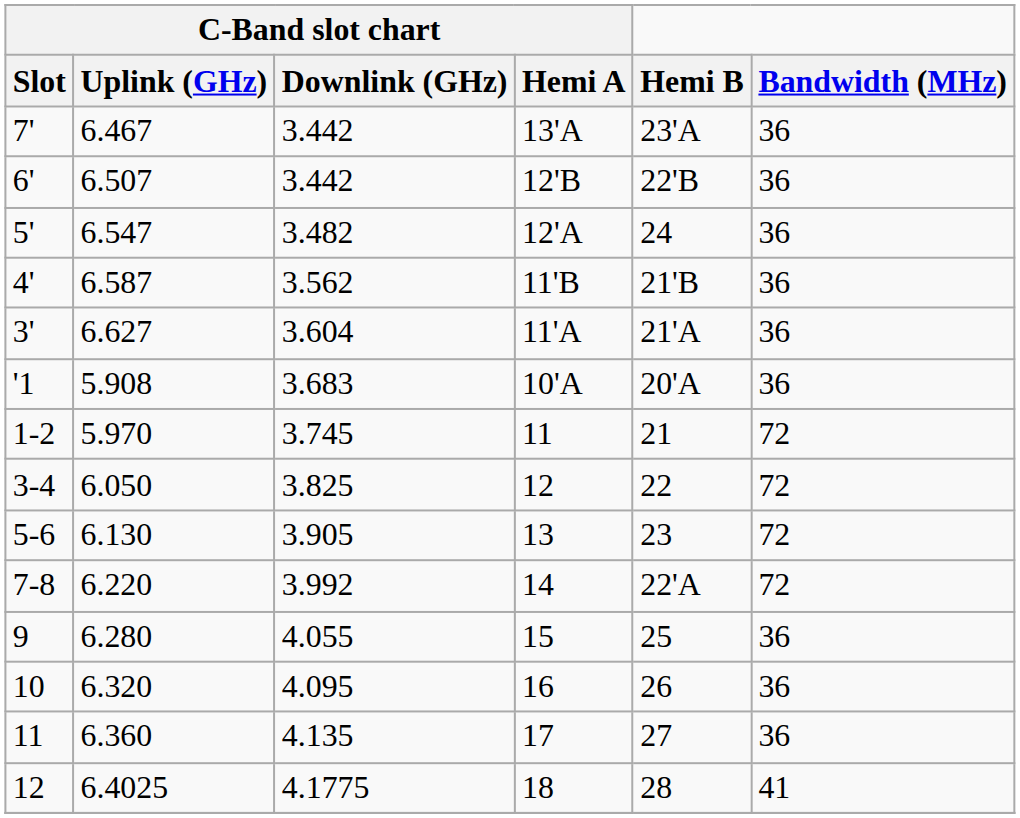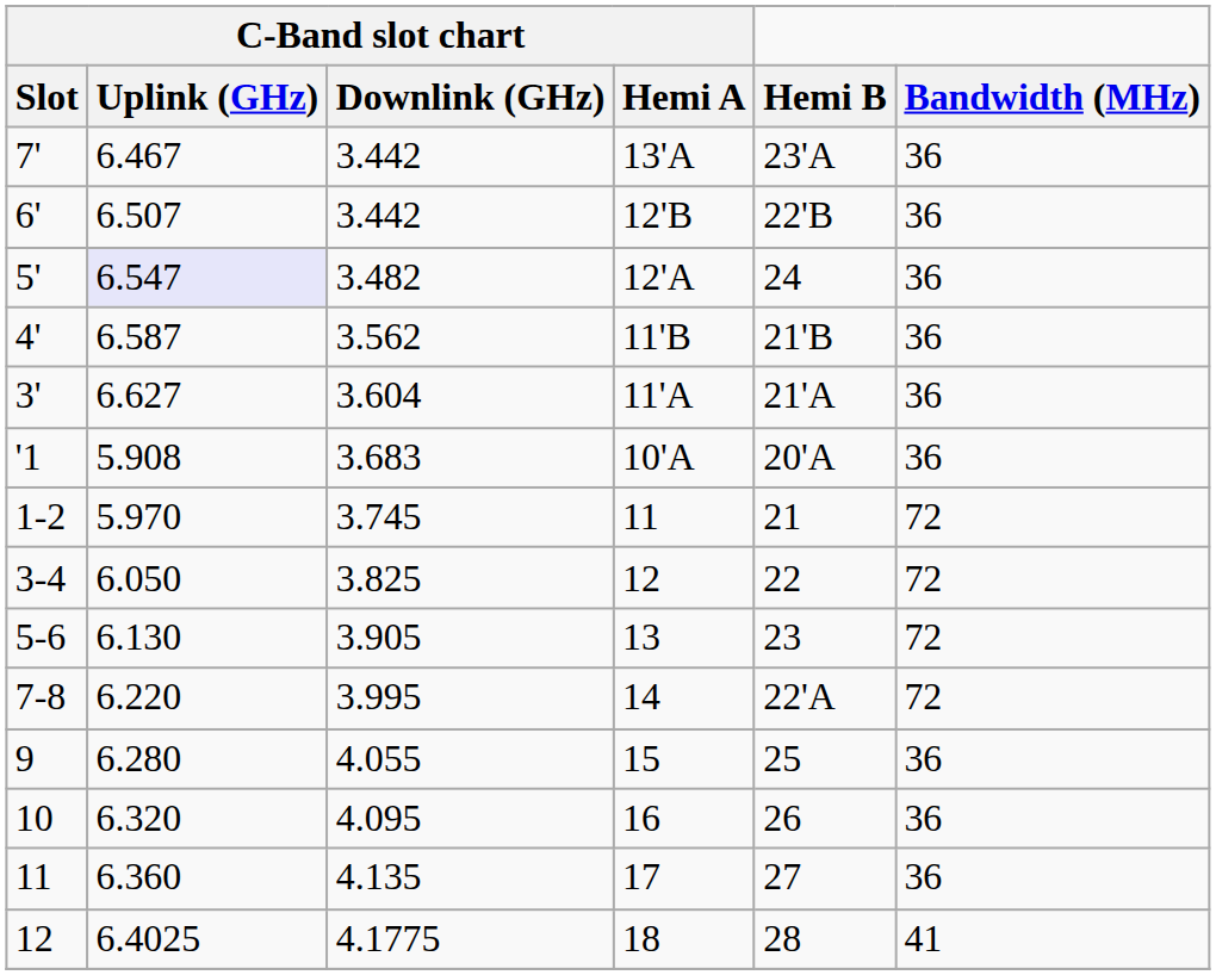5' | C-Band slot chart / Uplink (GHz): no background -> lavender background
7-8 | C-Band slot chart / Downlink (GHz): 3.992 -> 3.995
